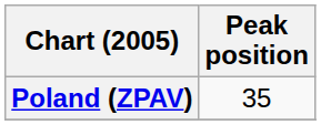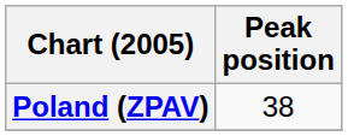Poland (ZPAV) | Peak position: 35 -> 38
